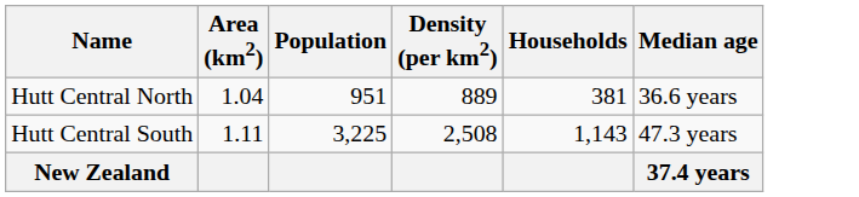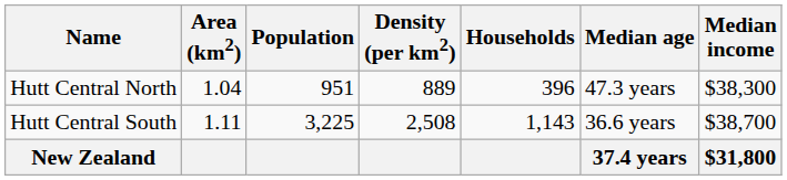+ column: Median income | $38,300 | $38,700 | $31,800
Hutt Central North | Households: 381 -> 396
Hutt Central North | Median age: 36.6 years -> 47.3 years
Hutt Central South | Median age: 47.3 years -> 36.6 years
